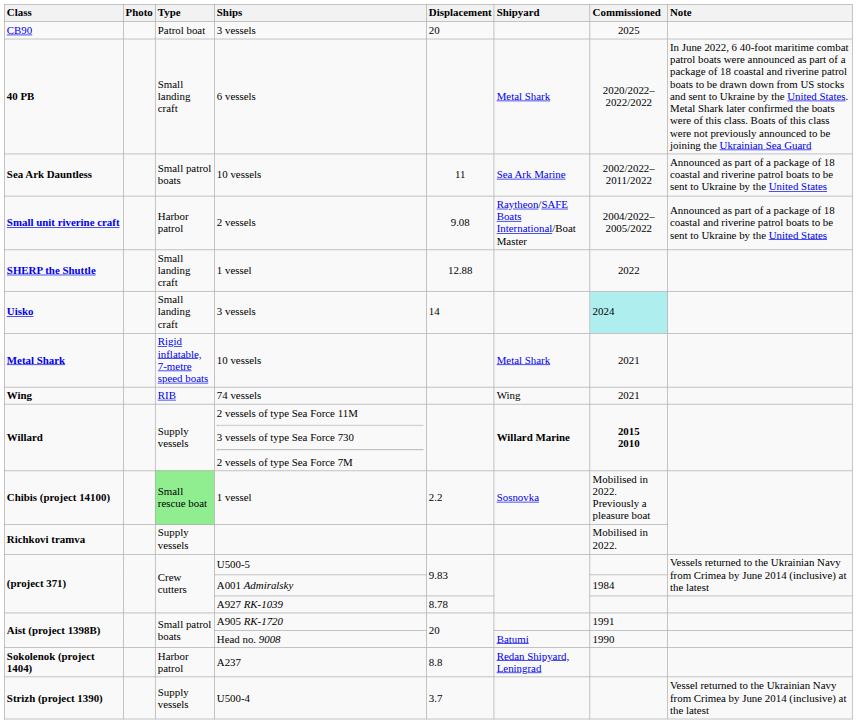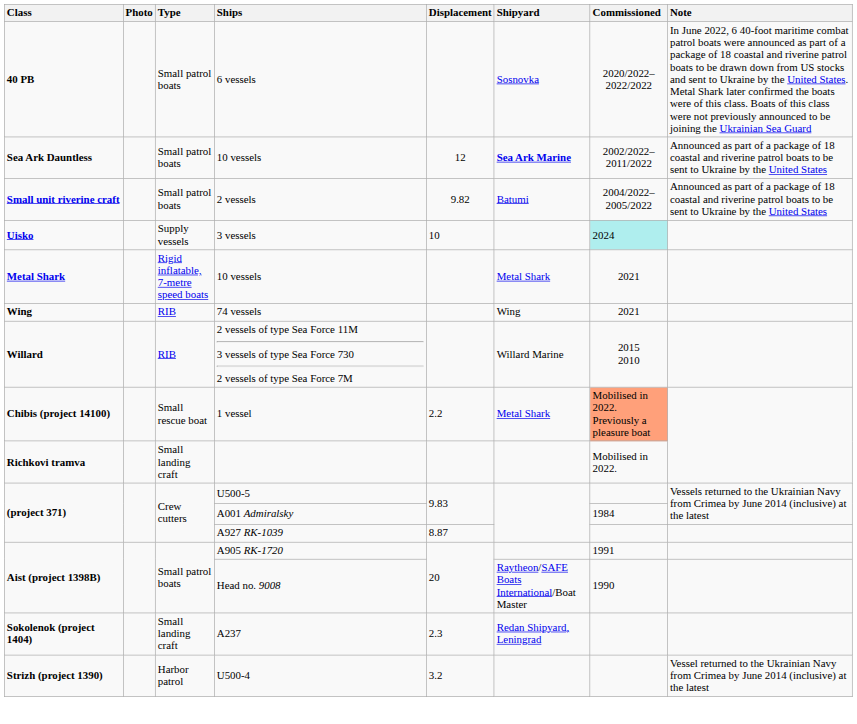- row: CB90 | Patrol boat | 3 vessels | 20 | 2025
40 PB | Type: Small landing craft -> Small patrol boats
40 PB | Shipyard: Metal Shark -> Sosnovka
Sea Ark Dauntless | Displacement: 11 -> 12
Sea Ark Dauntless | Shipyard: normal -> bold
Small unit riverine craft | Type: Harbor patrol -> Small patrol boats
Small unit riverine craft | Displacement: 9.08 -> 9.82
Small unit riverine craft | Shipyard: Raytheon/SAFE Boats International/Boat Master -> Batumi
- row: SHERP the Shuttle | Small landing craft | 1 vessel | 12.88 | 2022
Uisko | Type: Small landing craft -> Supply vessels
Uisko | Displacement: 14 -> 10
Willard | Type: Supply vessels -> RIB
Willard | Shipyard: bold -> normal
Willard | Commissioned: bold -> normal
Chibis (project 14100) | Type: lightgreen background -> no background
Chibis (project 14100) | Shipyard: Sosnovka -> Metal Shark
Chibis (project 14100) | Commissioned: no background -> lightsalmon background
Richkovi tramva | Type: Supply vessels -> Small landing craft
(project 371) / A927 RK-1039 | Displacement: 8.78 -> 8.87
Aist (project 1398B) / Head no. 9008 | Shipyard: Batumi -> Raytheon/SAFE Boats International/Boat Master
Sokolenok (project 1404) | Type: Harbor patrol -> Small landing craft
Sokolenok (project 1404) | Displacement: 8.8 -> 2.3
Strizh (project 1390) | Type: Supply vessels -> Harbor patrol
Strizh (project 1390) | Displacement: 3.7 -> 3.2
